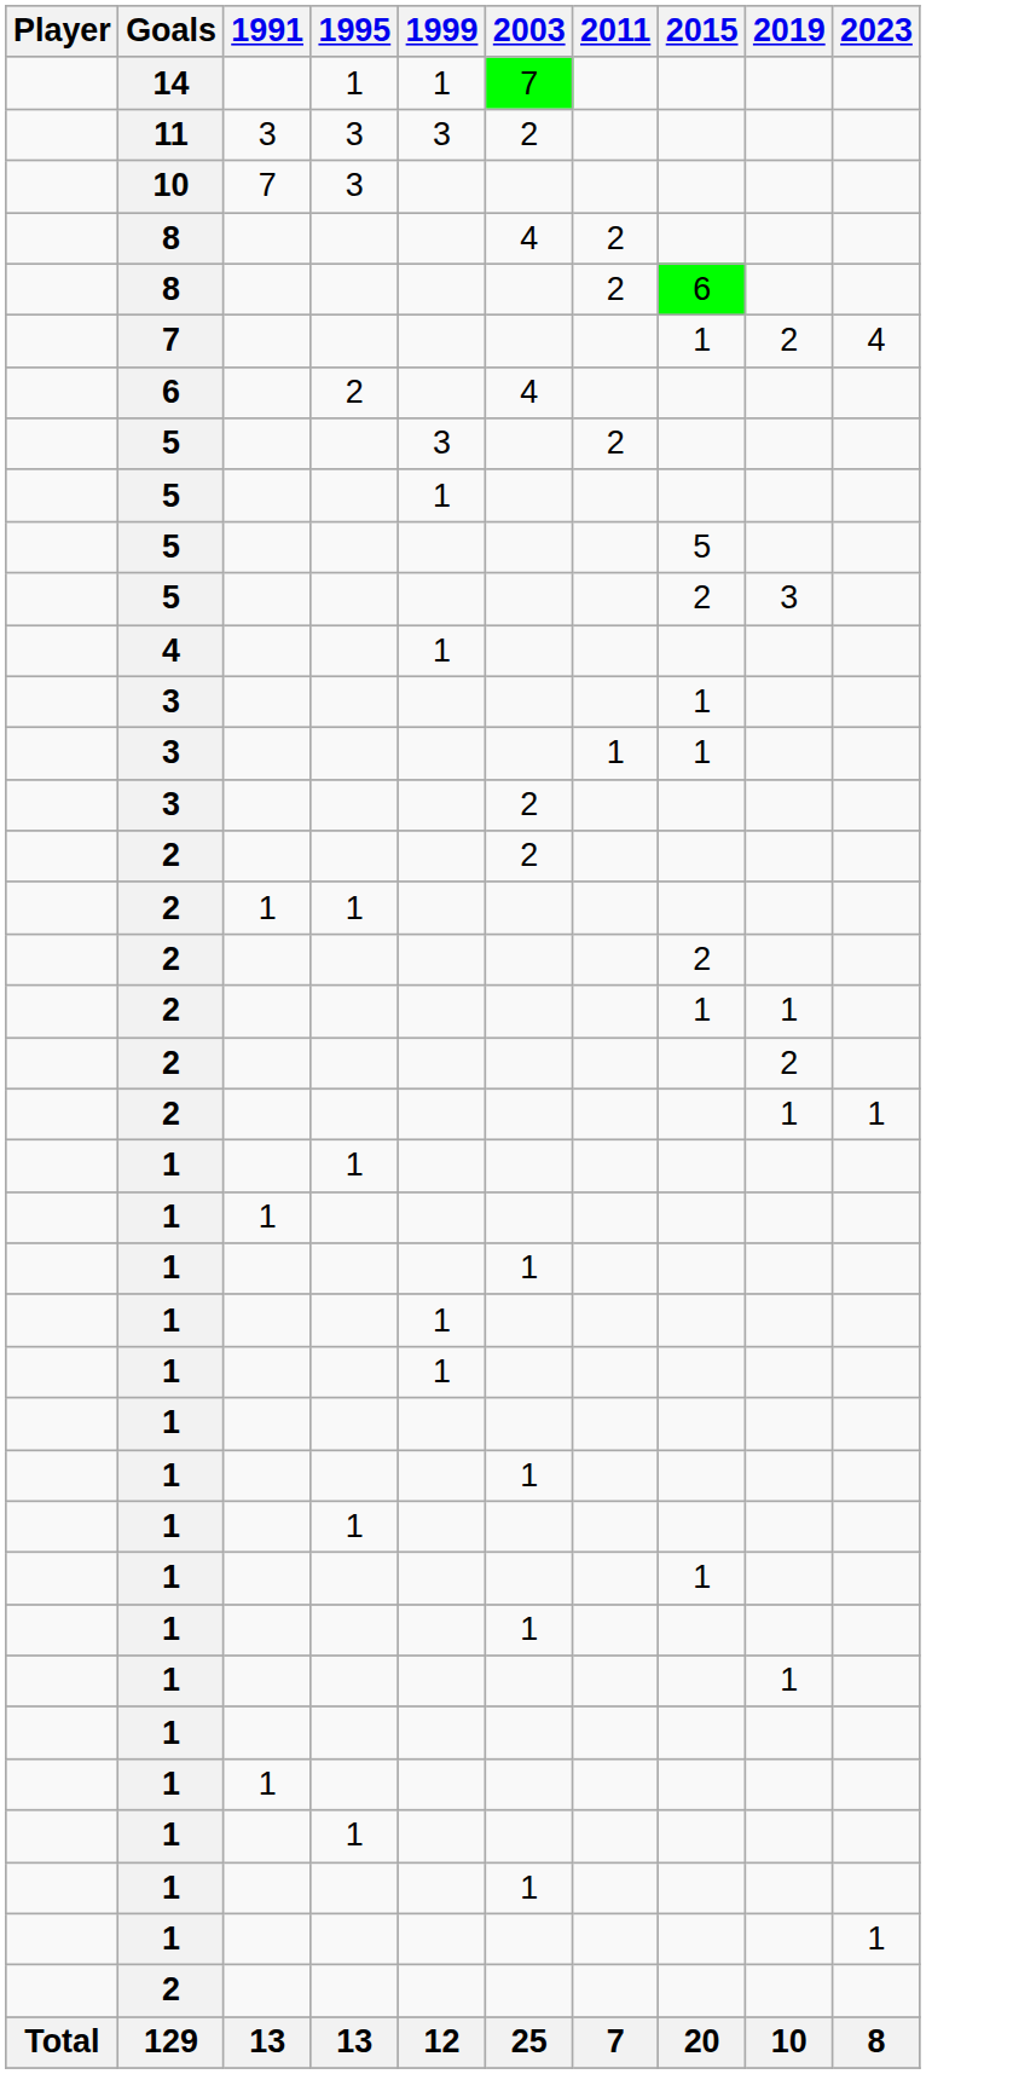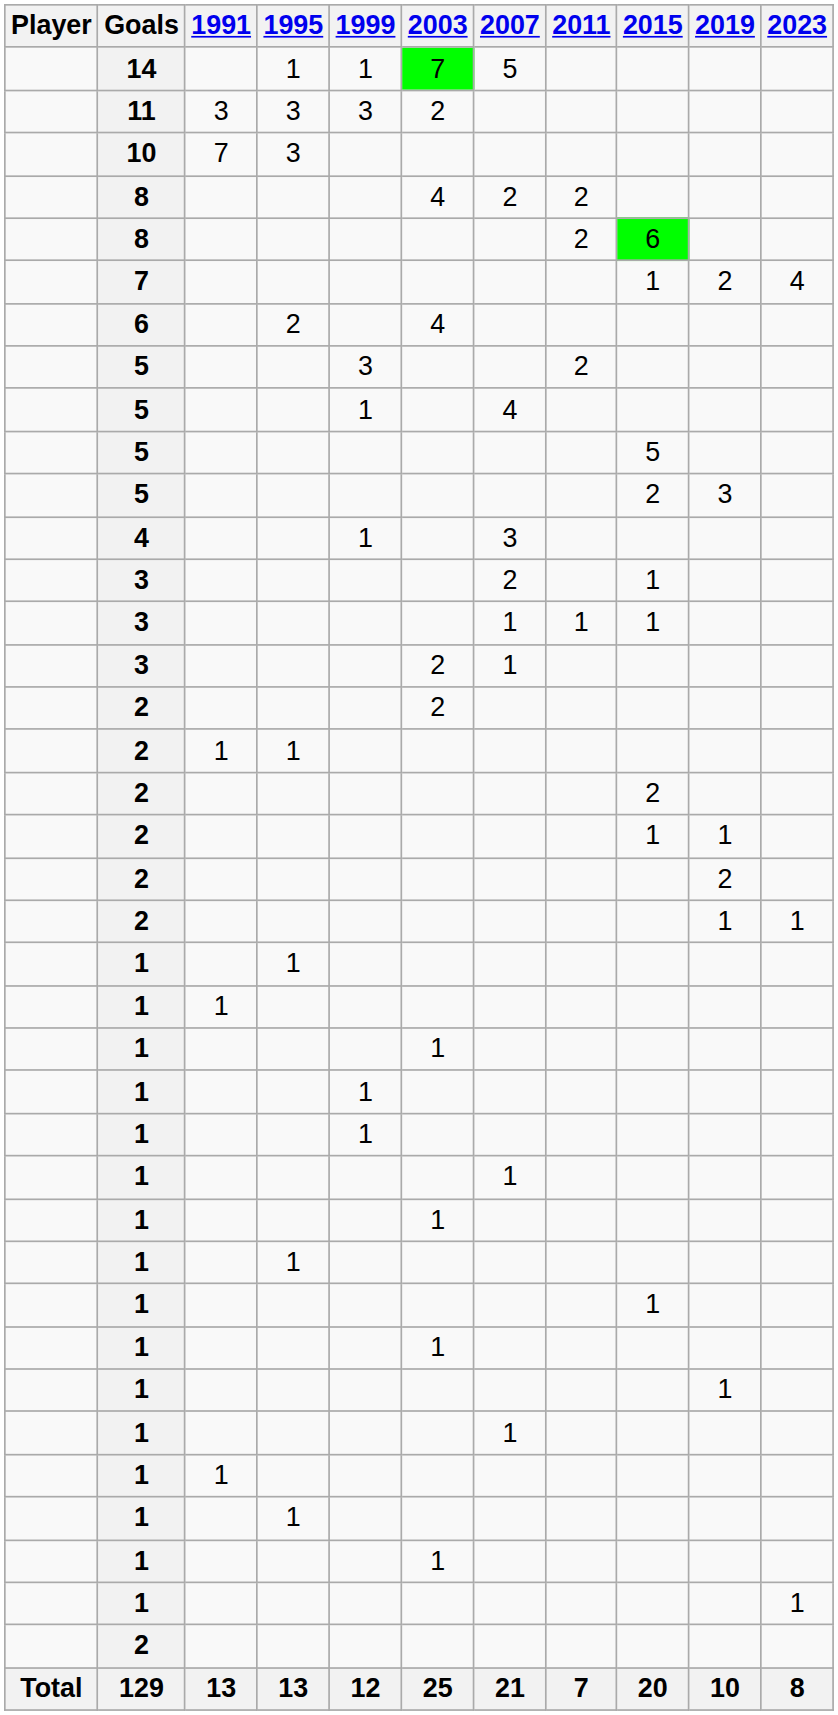+ column: 2007 | 5 | 2 | 4 | 3 | 2 | 1 | 1 | 1 | 1 | 21
